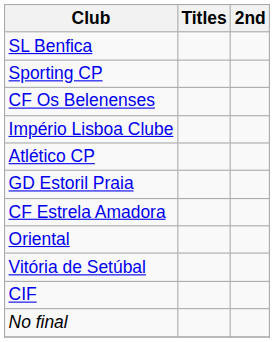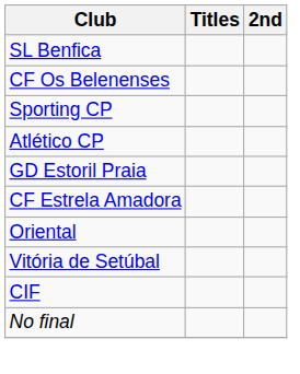rows swapped: Sporting CP <-> CF Os Belenenses
- row: Império Lisboa Clube
